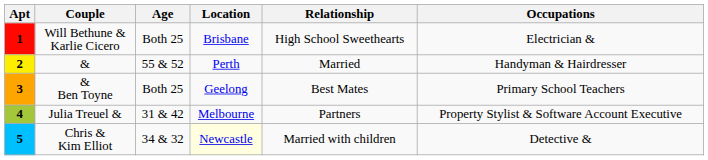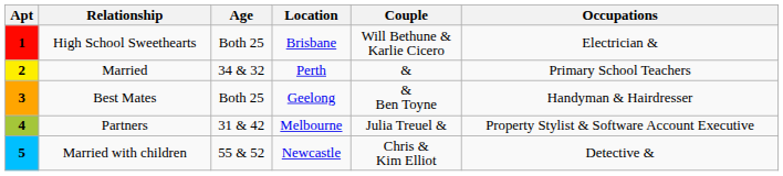columns swapped: Couple <-> Relationship
2 | Age: 55 & 52 -> 34 & 32
2 | Occupations: Handyman & Hairdresser -> Primary School Teachers
3 | Occupations: Primary School Teachers -> Handyman & Hairdresser
5 | Age: 34 & 32 -> 55 & 52
5 | Location: lightyellow background -> no background
